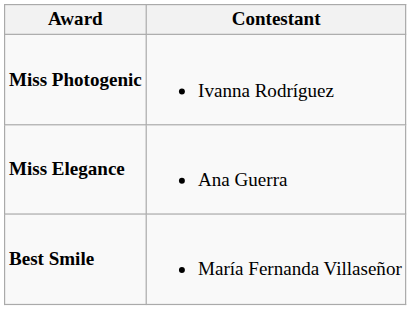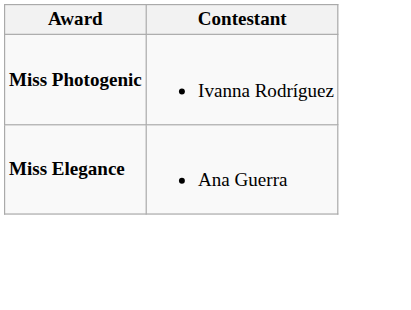- row: Best Smile | María Fernanda Villaseñor
